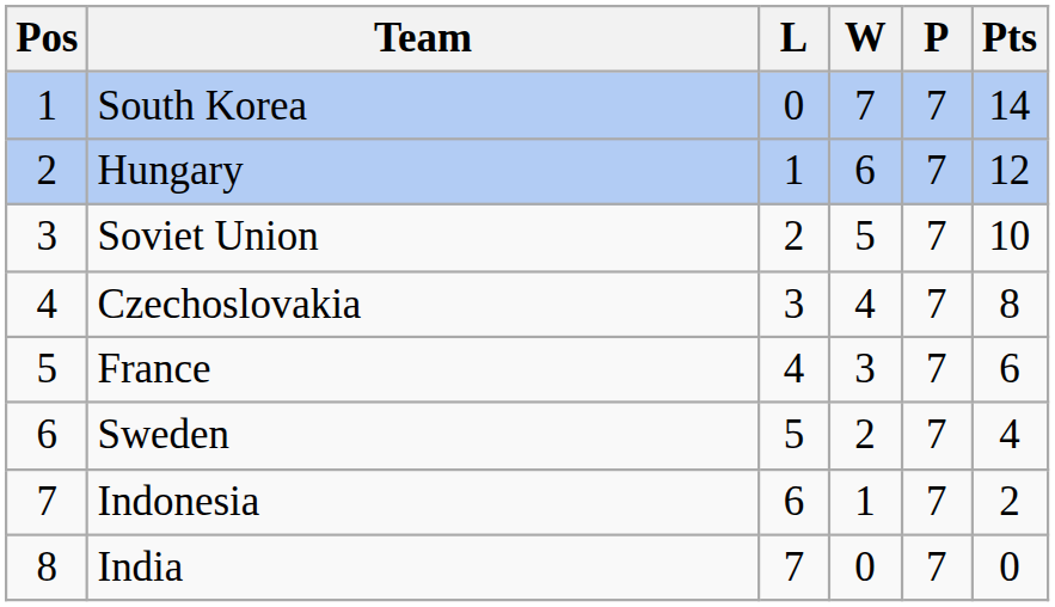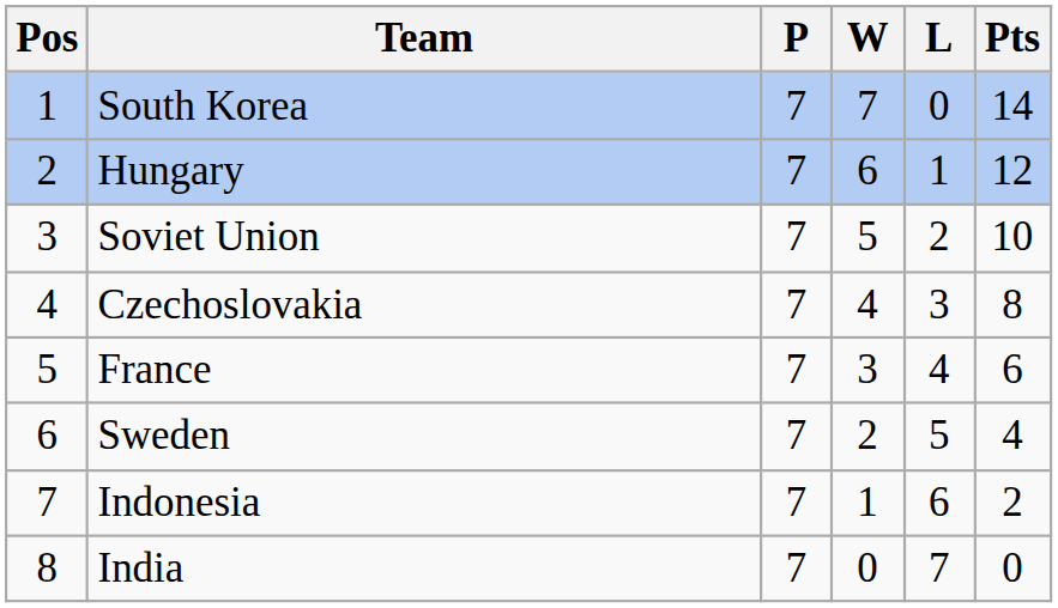columns swapped: P <-> L
